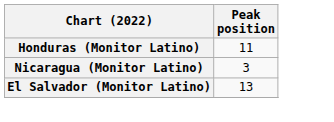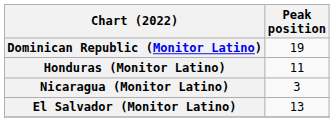+ row: Dominican Republic (Monitor Latino) | 19
